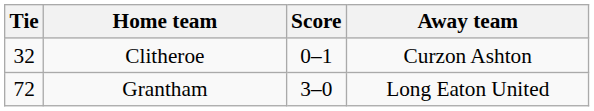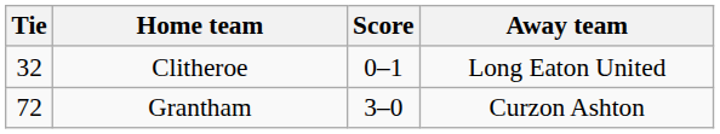Clitheroe | Away team: Curzon Ashton -> Long Eaton United
Grantham | Away team: Long Eaton United -> Curzon Ashton
